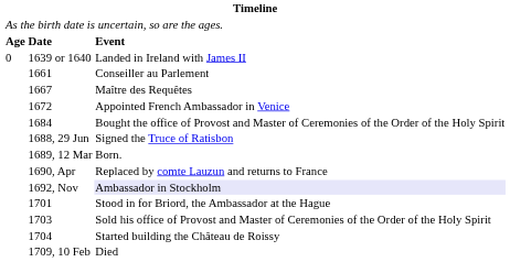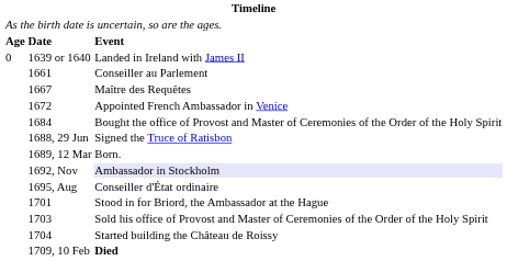- row: 1690, Apr | Replaced by comte Lauzun and returns to France
+ row: 1695, Aug | Conseiller d'État ordinaire
1709, 10 Feb | column 3: normal -> bold
